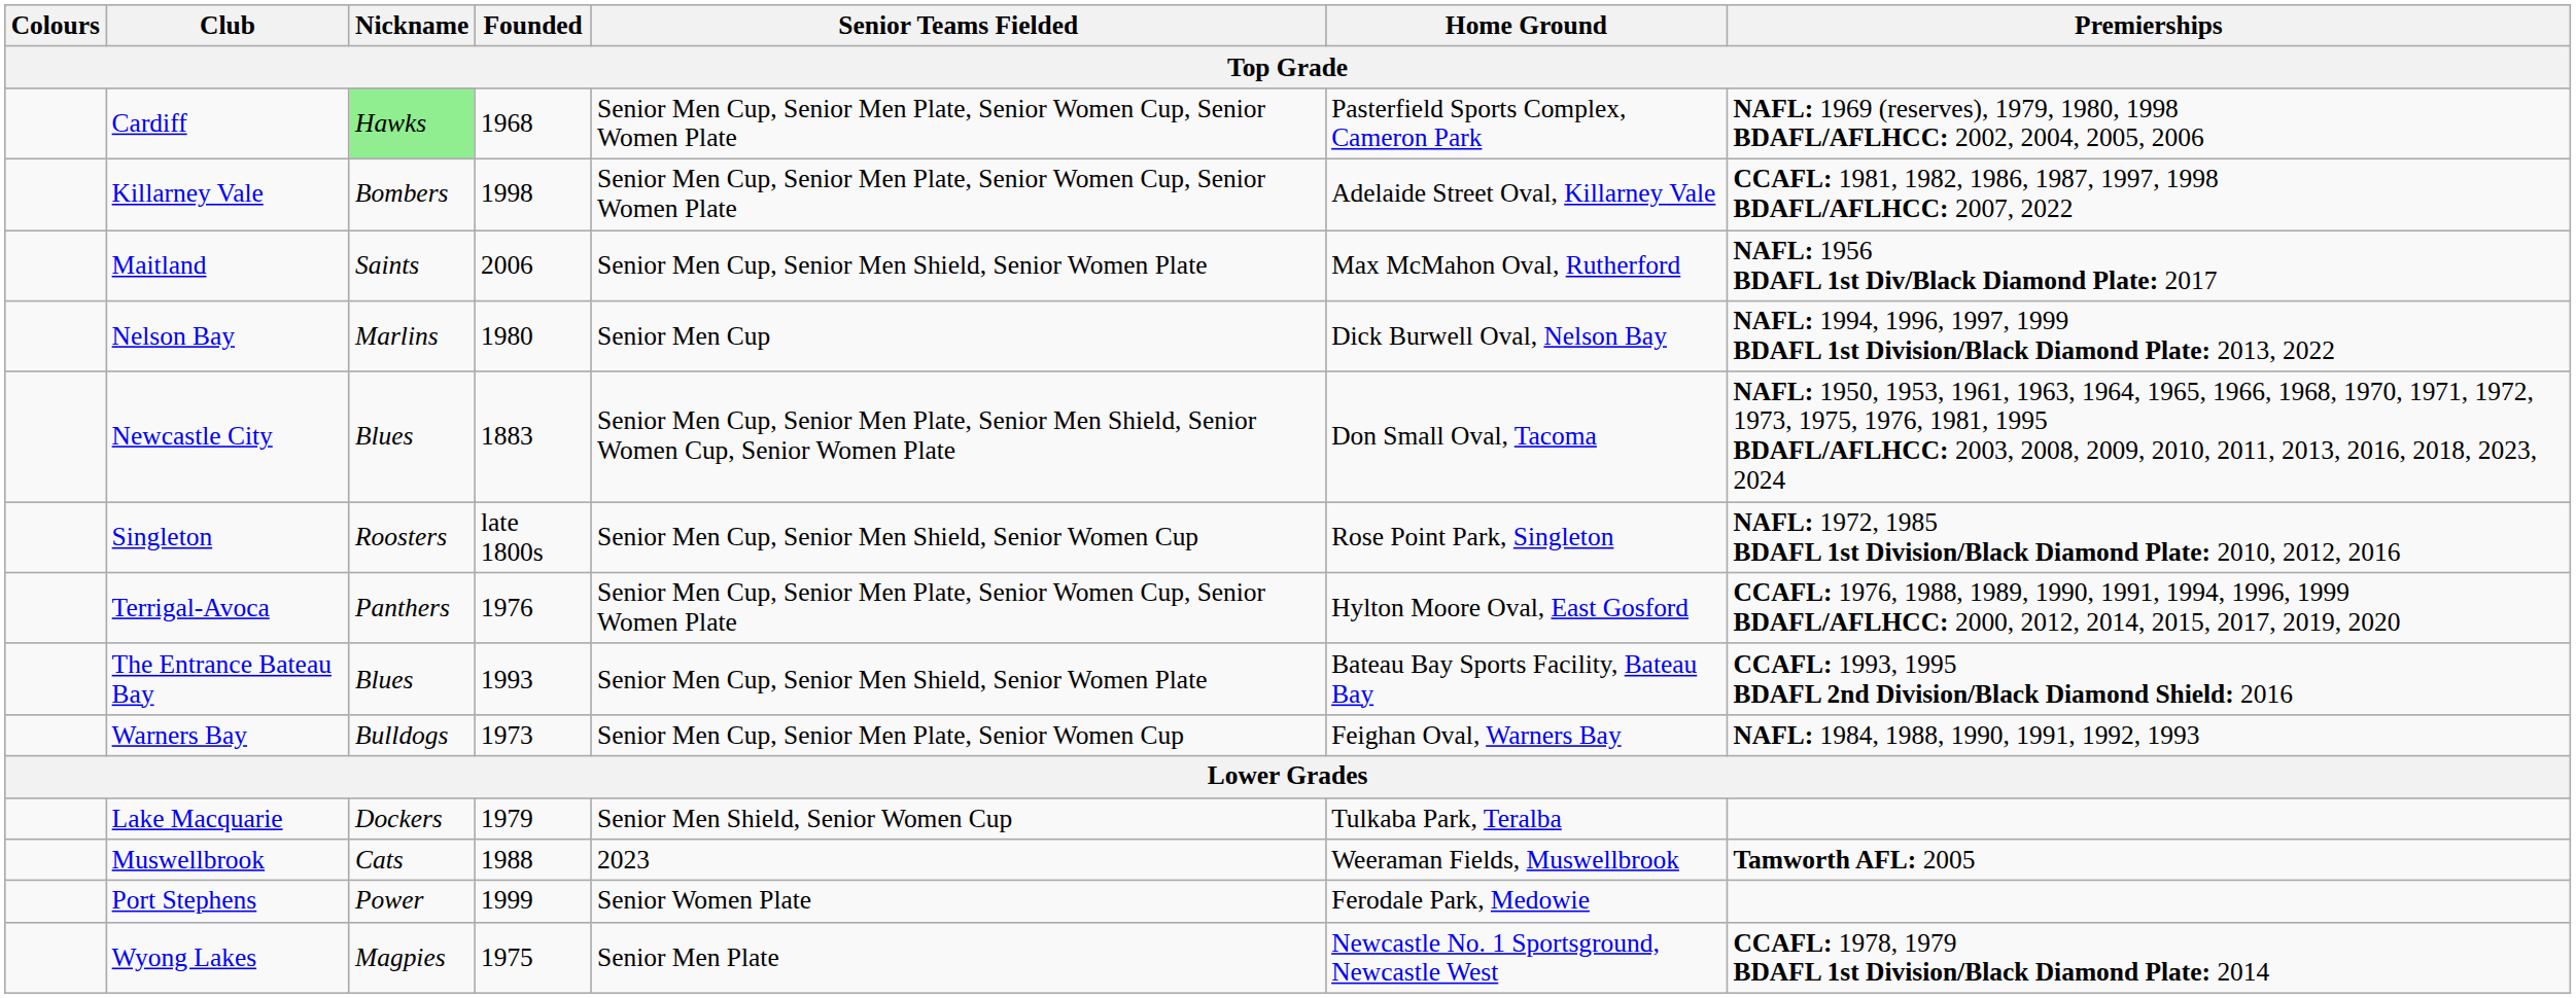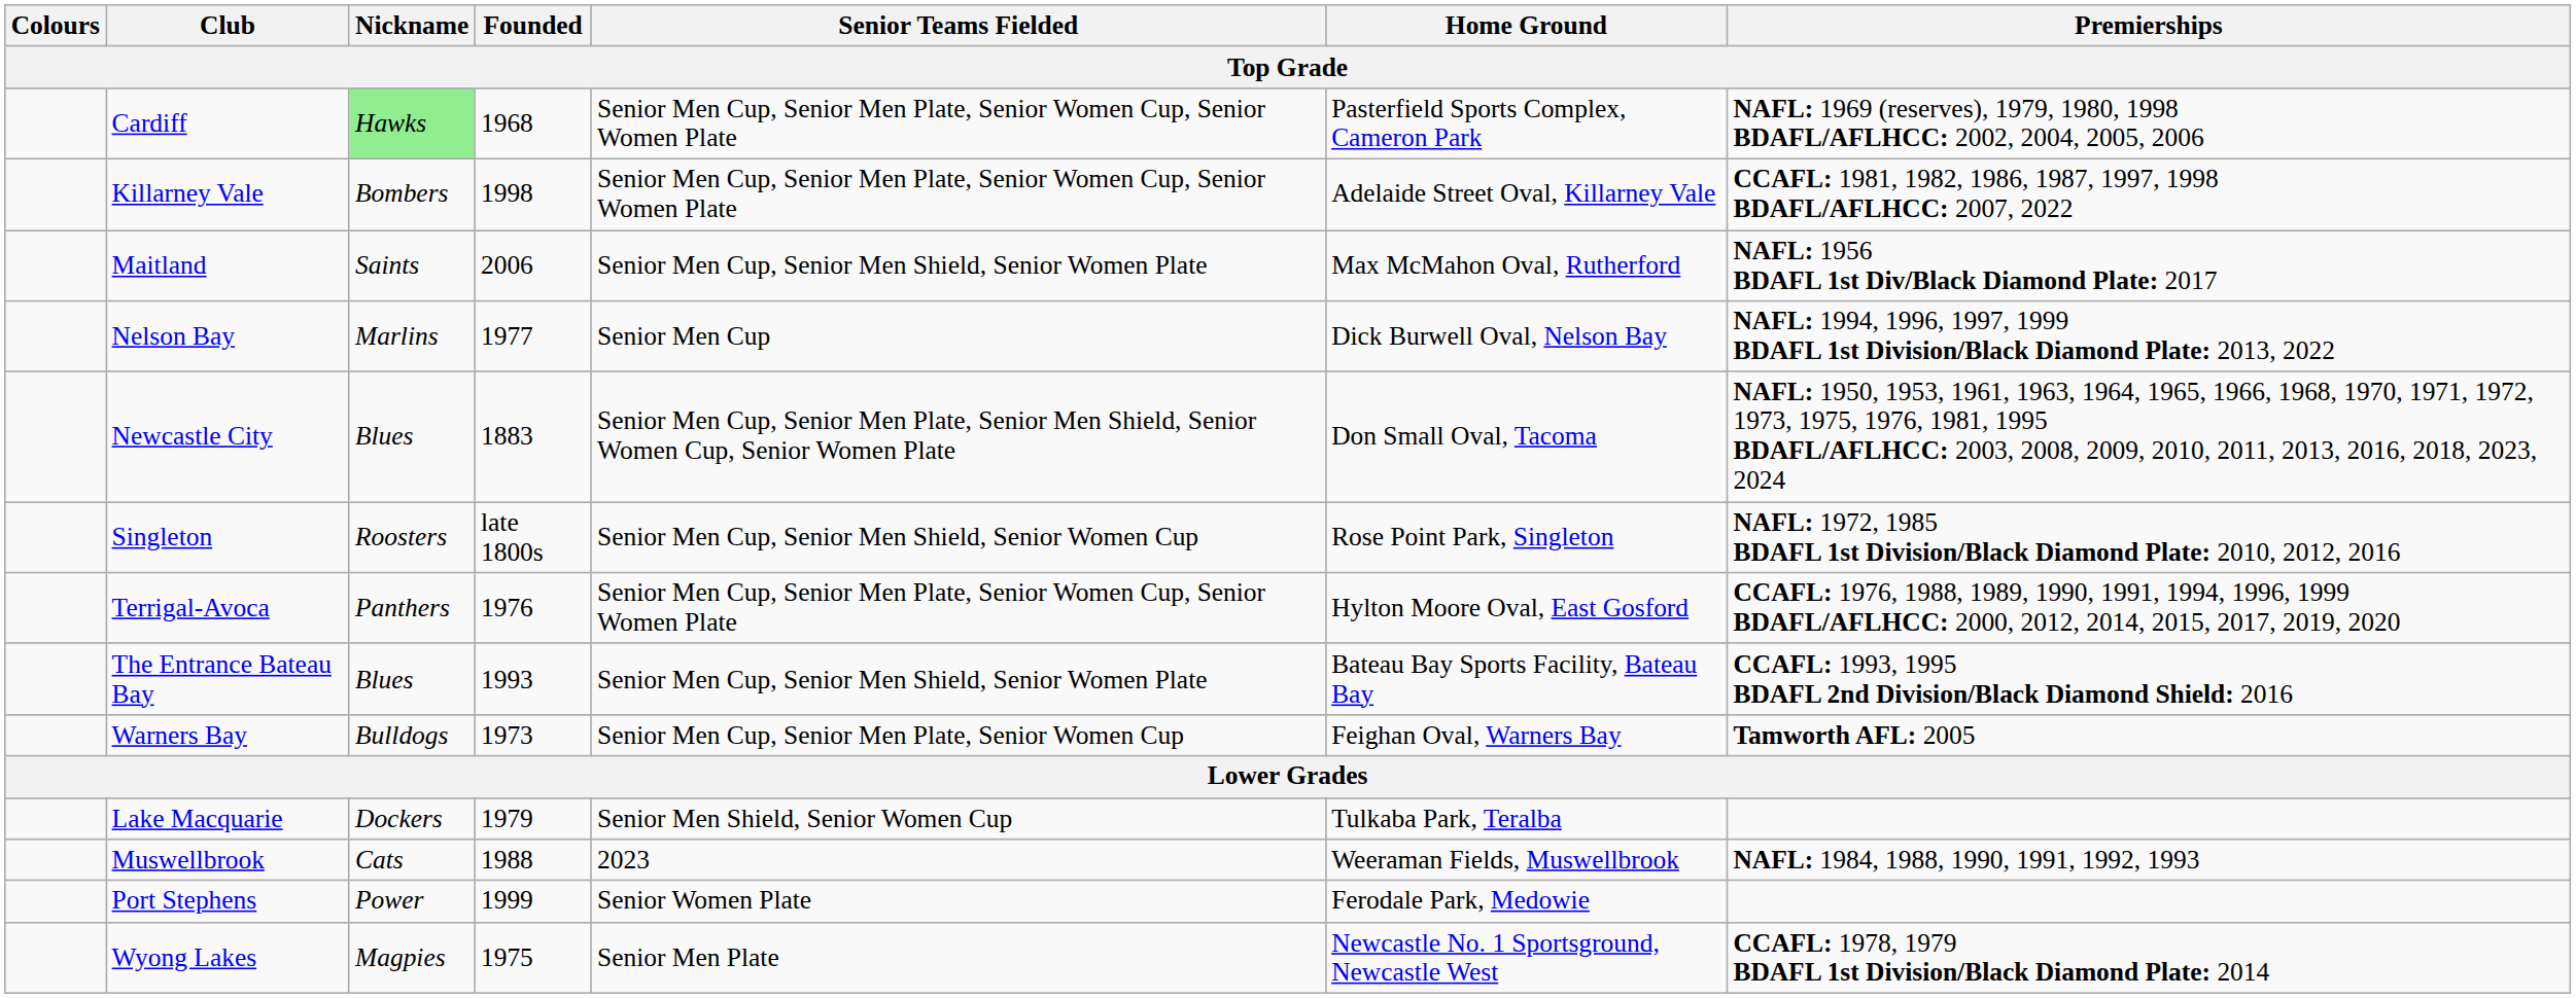Nelson Bay | Founded: 1980 -> 1977
Warners Bay | Premierships: NAFL: 1984, 1988, 1990, 1991, 1992, 1993 -> Tamworth AFL: 2005
Muswellbrook | Premierships: Tamworth AFL: 2005 -> NAFL: 1984, 1988, 1990, 1991, 1992, 1993
